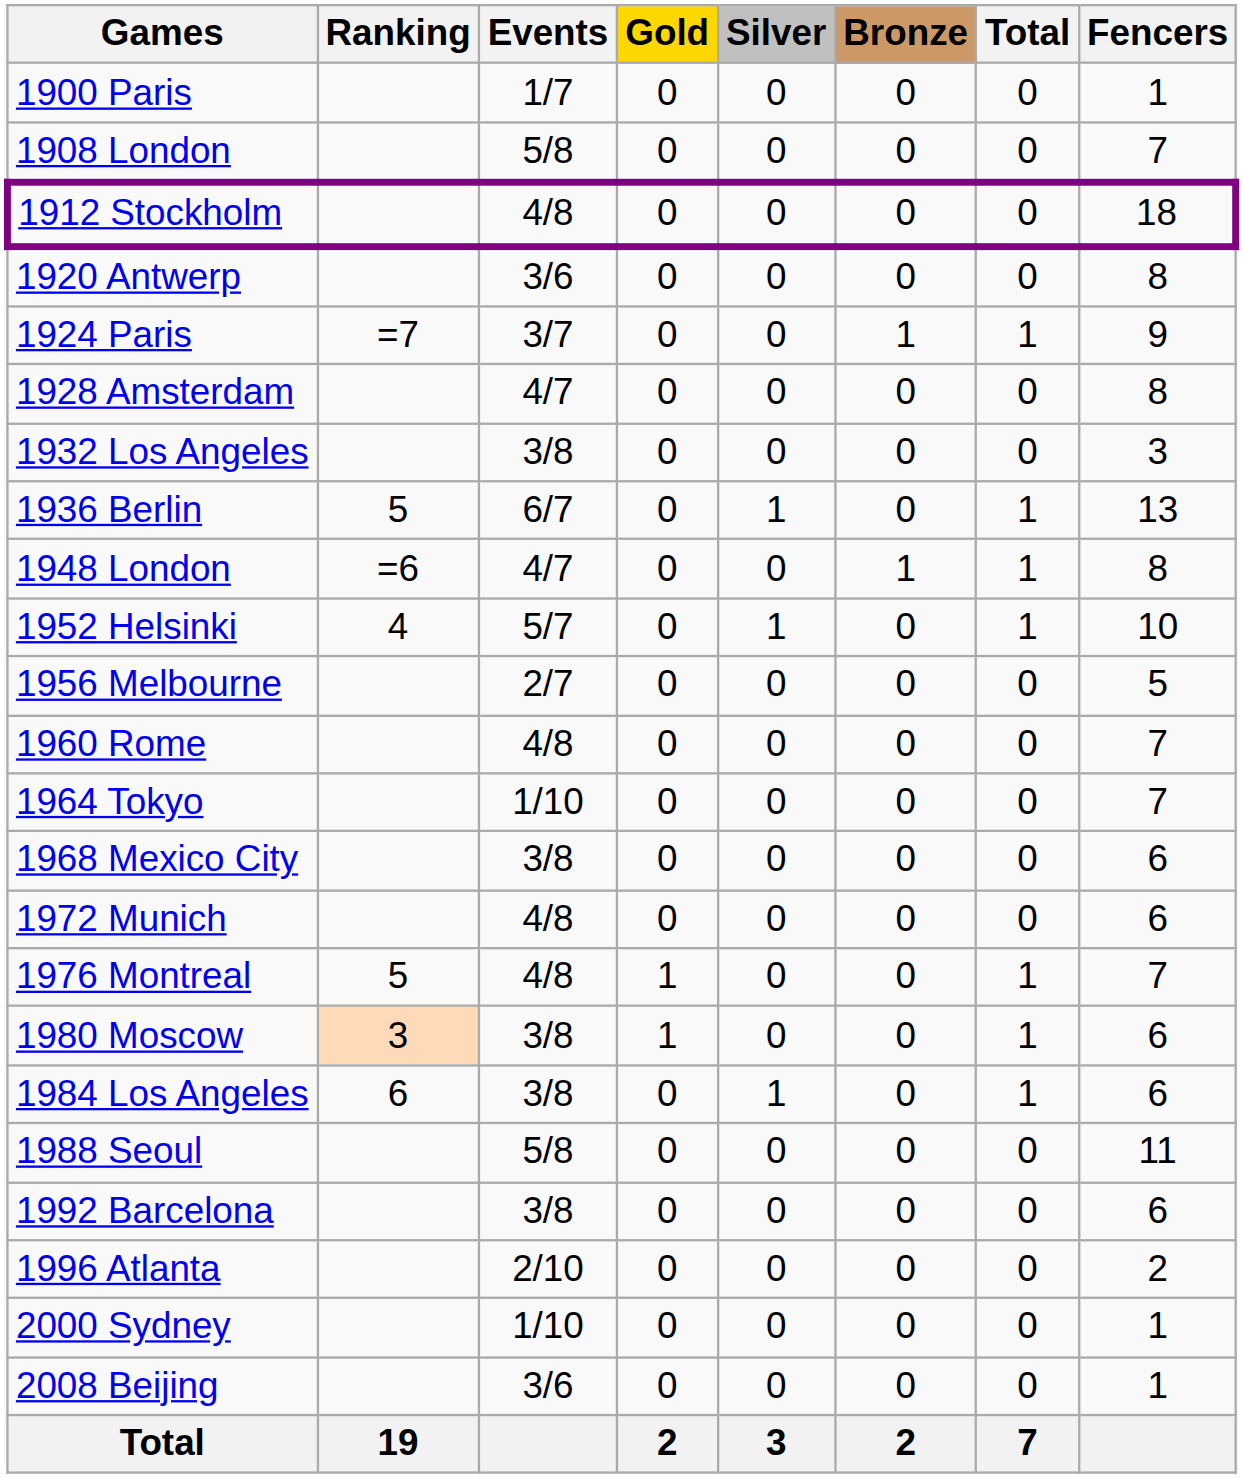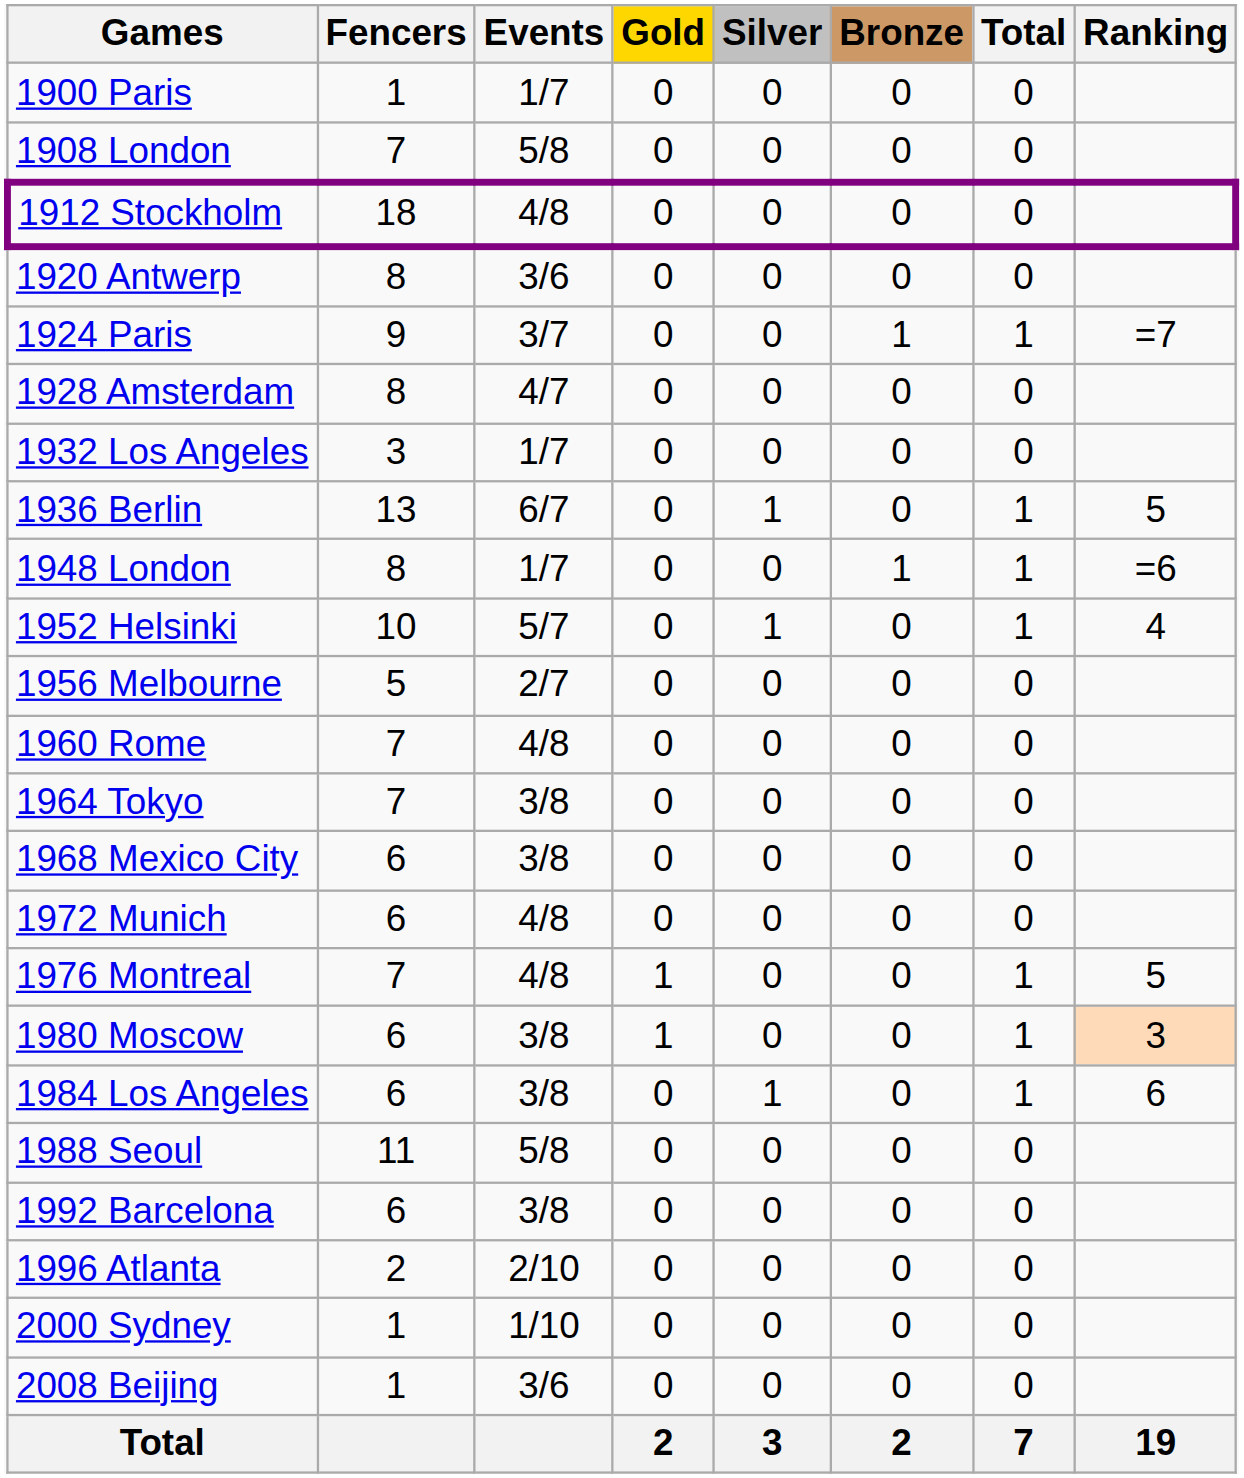columns swapped: Fencers <-> Ranking
1932 Los Angeles | Events: 3/8 -> 1/7
1948 London | Events: 4/7 -> 1/7
1964 Tokyo | Events: 1/10 -> 3/8
